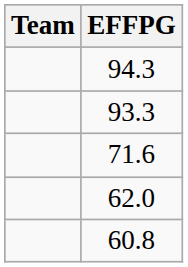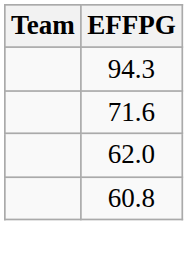- row: 93.3
